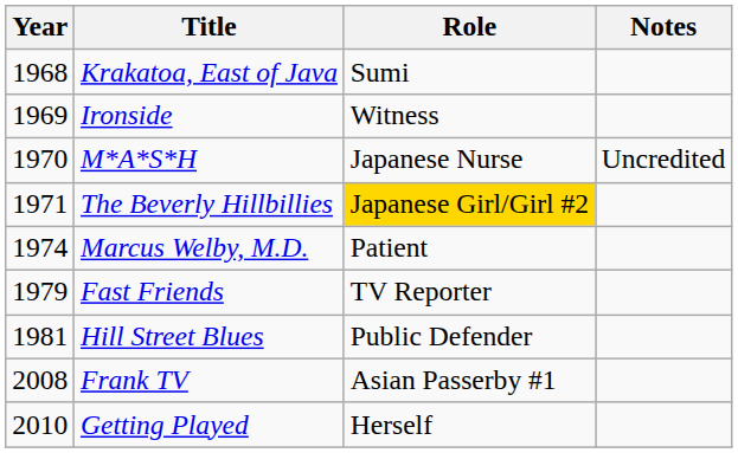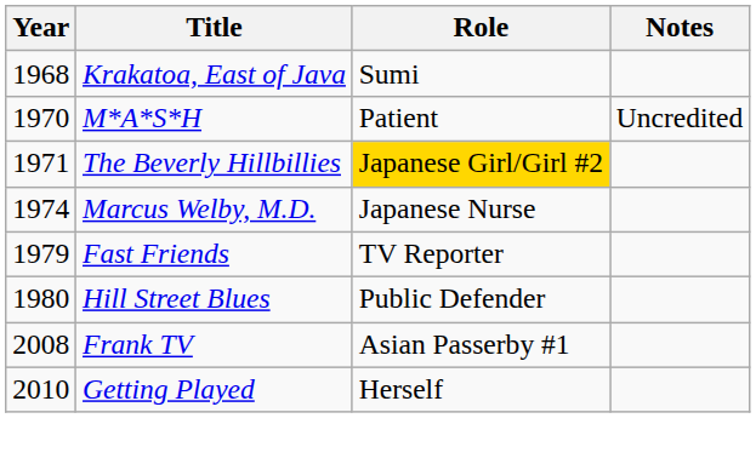- row: 1969 | Ironside | Witness
M*A*S*H | Role: Japanese Nurse -> Patient
Marcus Welby, M.D. | Role: Patient -> Japanese Nurse
Hill Street Blues | Year: 1981 -> 1980
